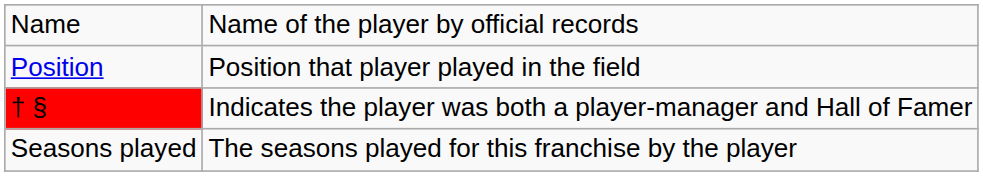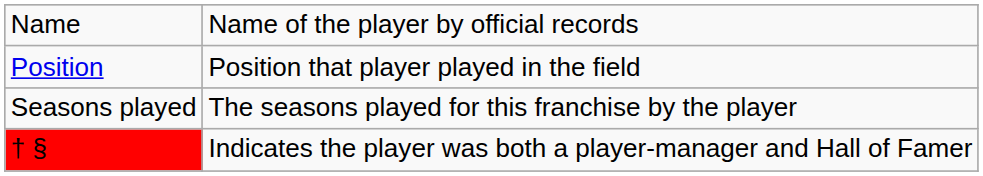rows swapped: Seasons played <-> † §
